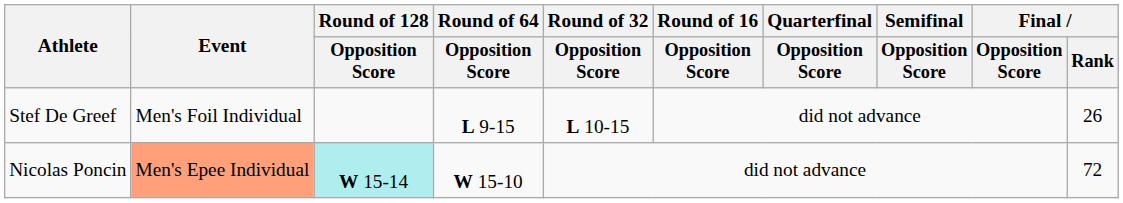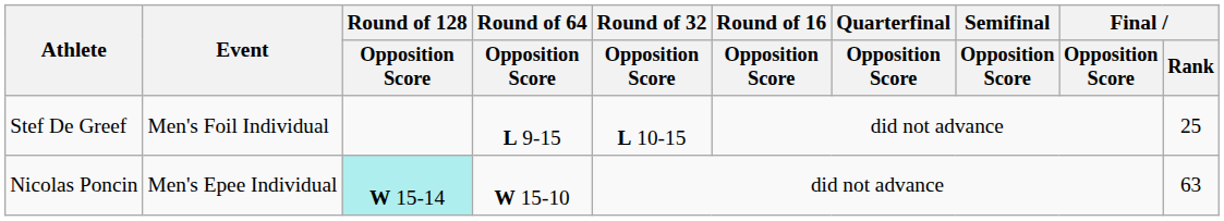Stef De Greef | Final / Rank: 26 -> 25
Nicolas Poncin | Event: lightsalmon background -> no background
Nicolas Poncin | Final / Rank: 72 -> 63
